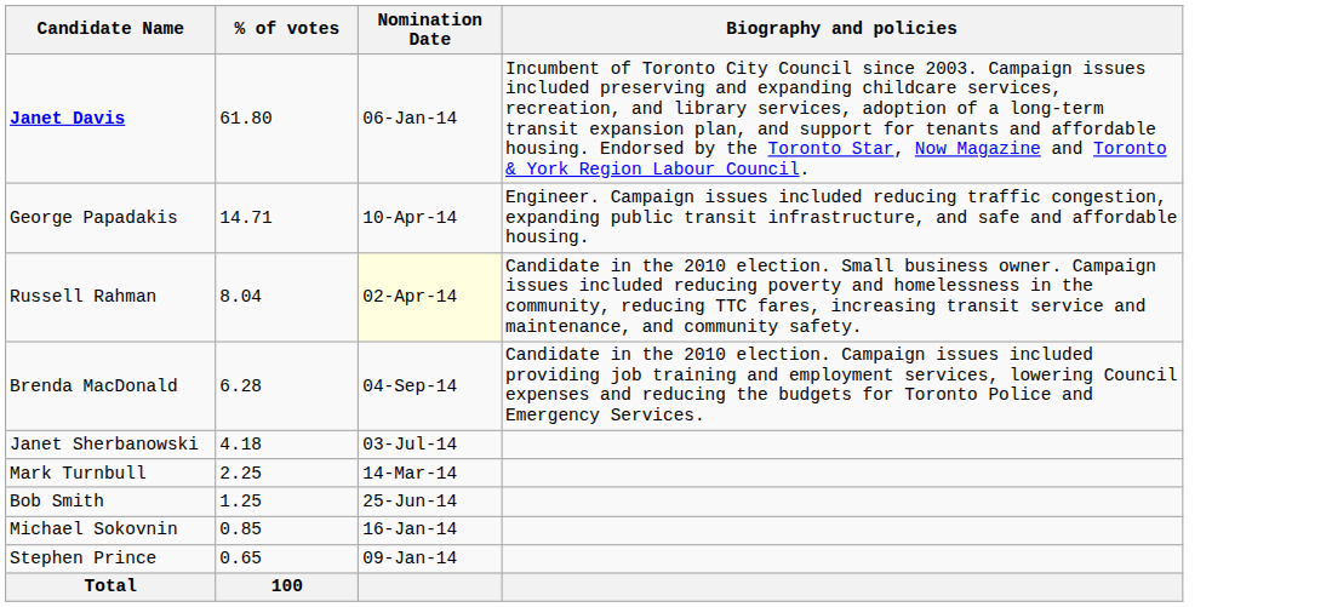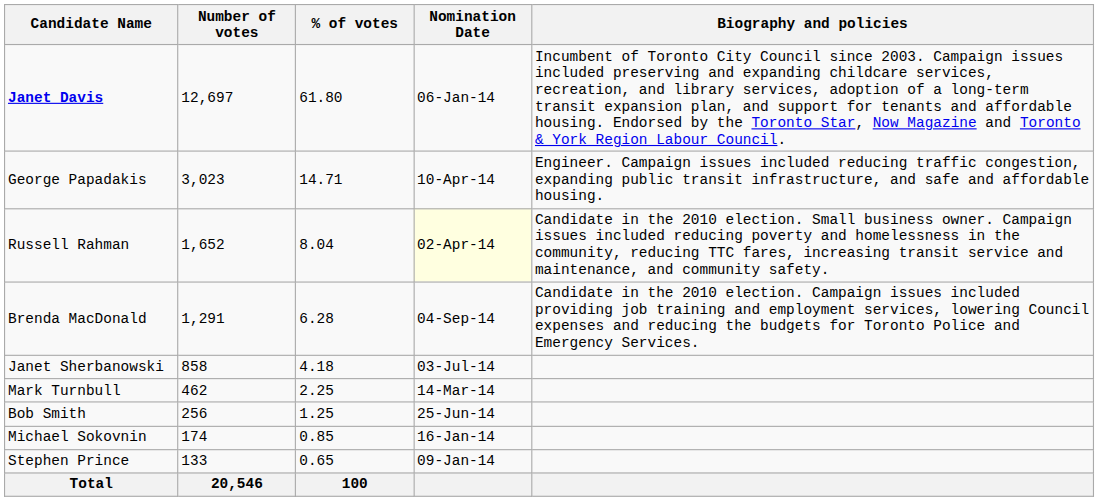+ column: Number of votes | 12,697 | 3,023 | 1,652 | 1,291 | 858 | 462 | 256 | 174 | 133 | 20,546
